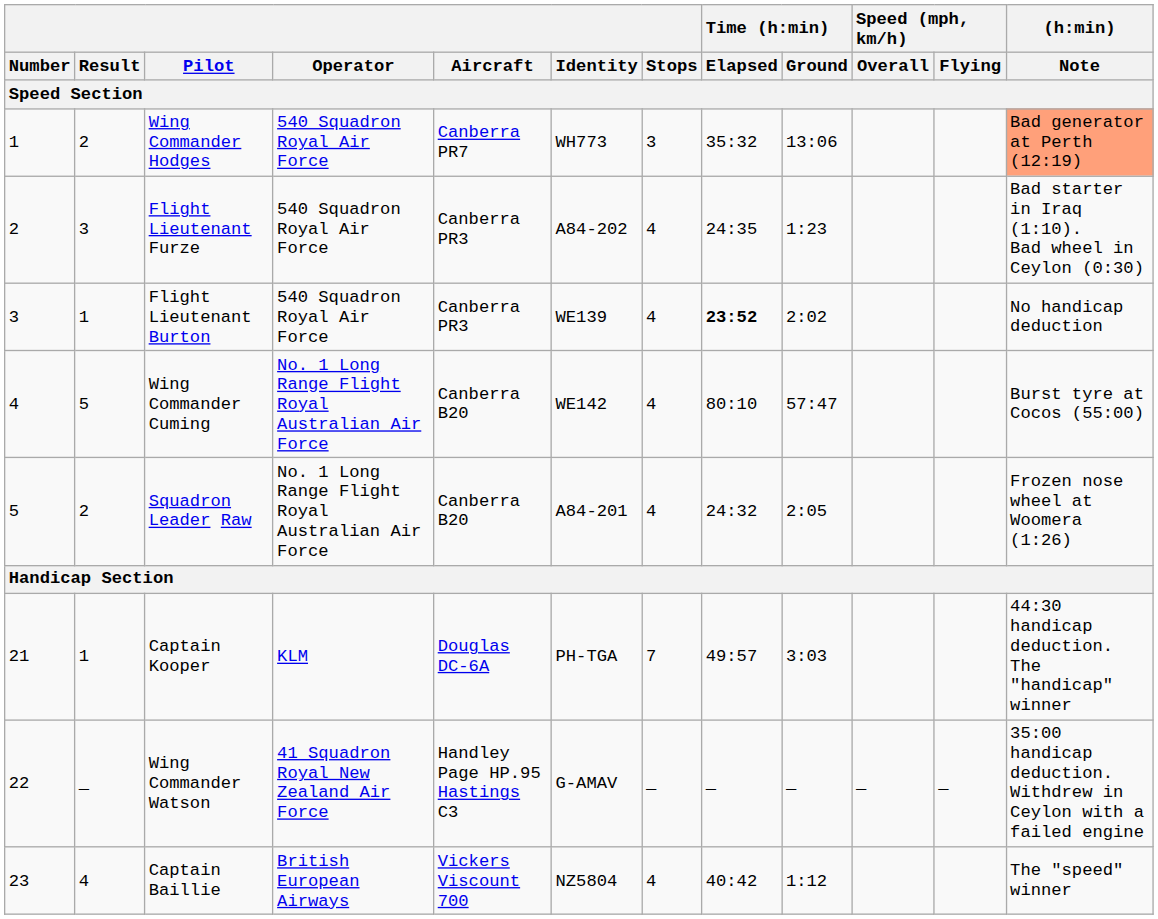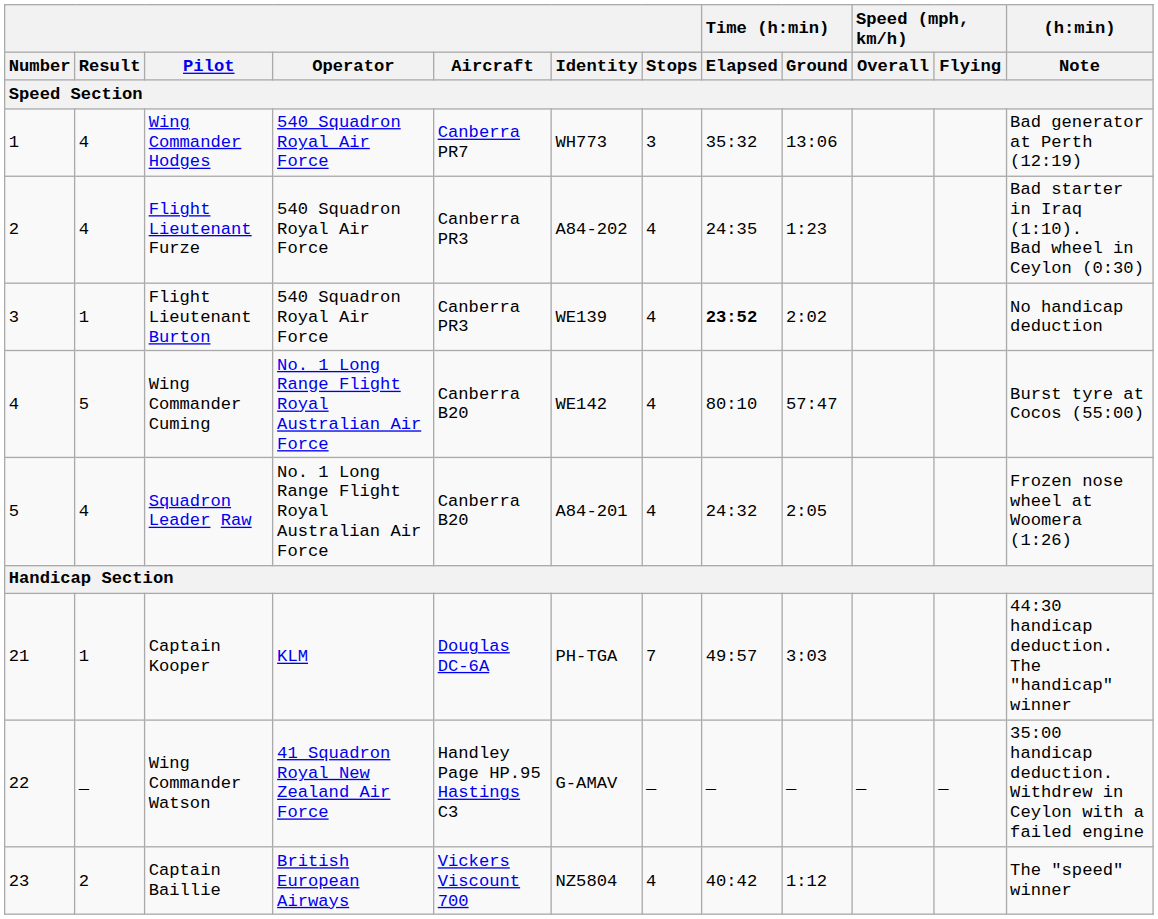Wing Commander Hodges | Result: 2 -> 4
Wing Commander Hodges | (h:min) / Note: lightsalmon background -> no background
Flight Lieutenant Furze | Result: 3 -> 4
Squadron Leader Raw | Result: 2 -> 4
Captain Baillie | Result: 4 -> 2
